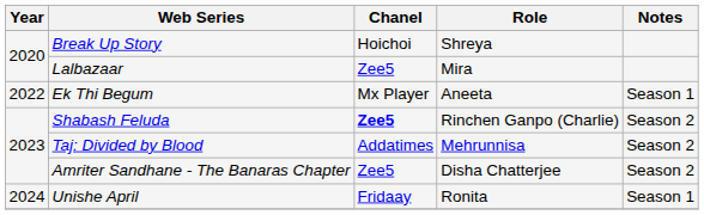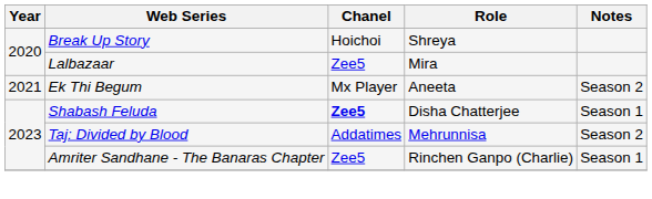Ek Thi Begum | Year: 2022 -> 2021
Ek Thi Begum | Notes: Season 1 -> Season 2
Shabash Feluda | Role: Rinchen Ganpo (Charlie) -> Disha Chatterjee
Shabash Feluda | Notes: Season 2 -> Season 1
Amriter Sandhane - The Banaras Chapter | Role: Disha Chatterjee -> Rinchen Ganpo (Charlie)
Amriter Sandhane - The Banaras Chapter | Notes: Season 2 -> Season 1
- row: 2024 | Unishe April | Fridaay | Ronita | Season 1
